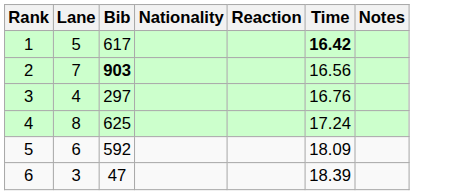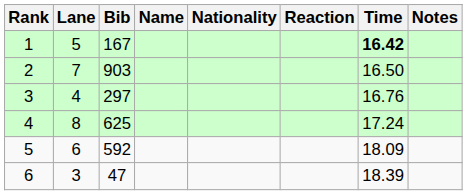+ column: Name
1 | Bib: 617 -> 167
2 | Bib: bold -> normal
2 | Time: 16.56 -> 16.50
